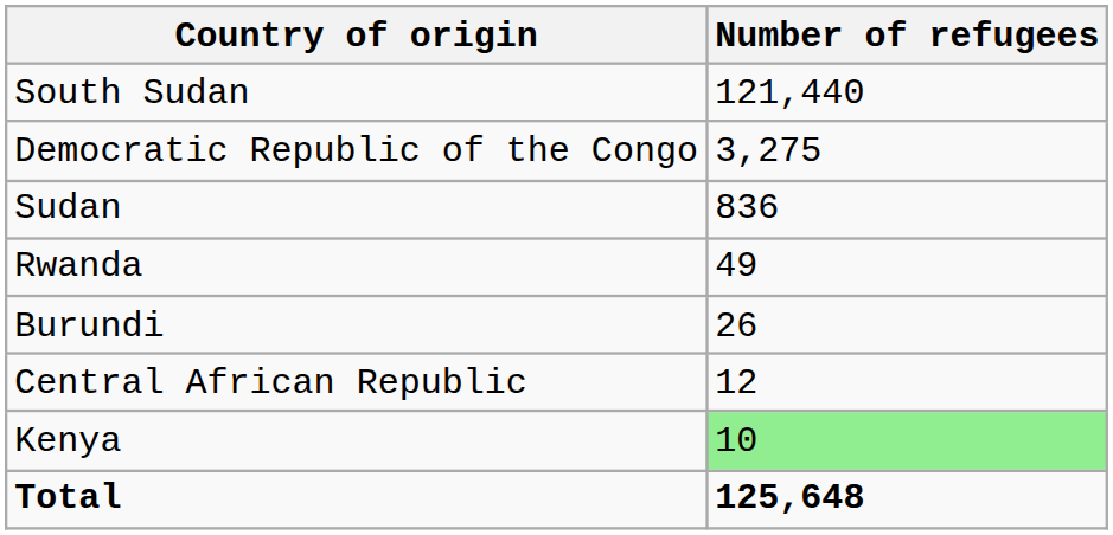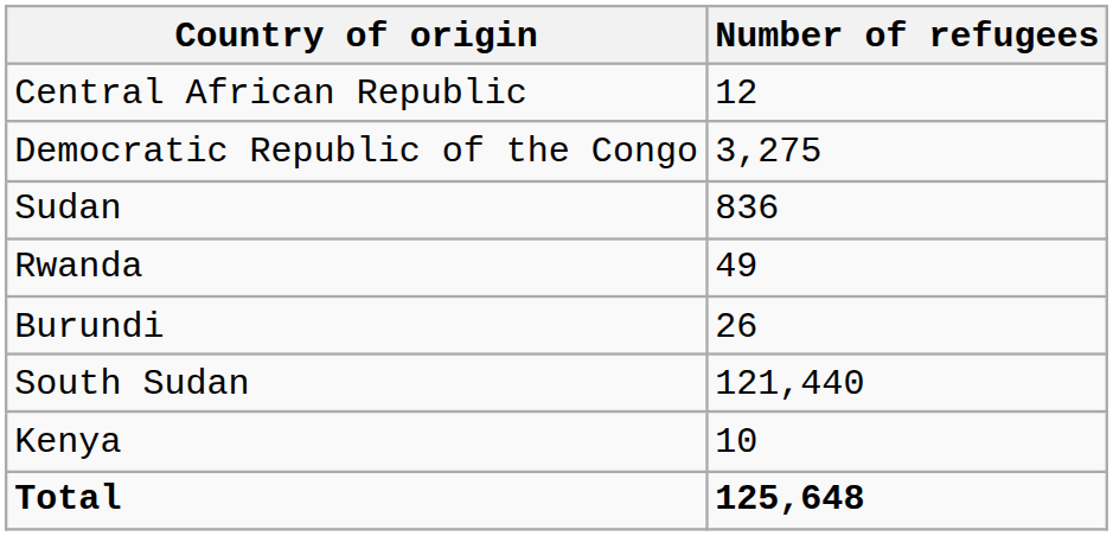rows swapped: South Sudan <-> Central African Republic
Kenya | Number of refugees: lightgreen background -> no background
